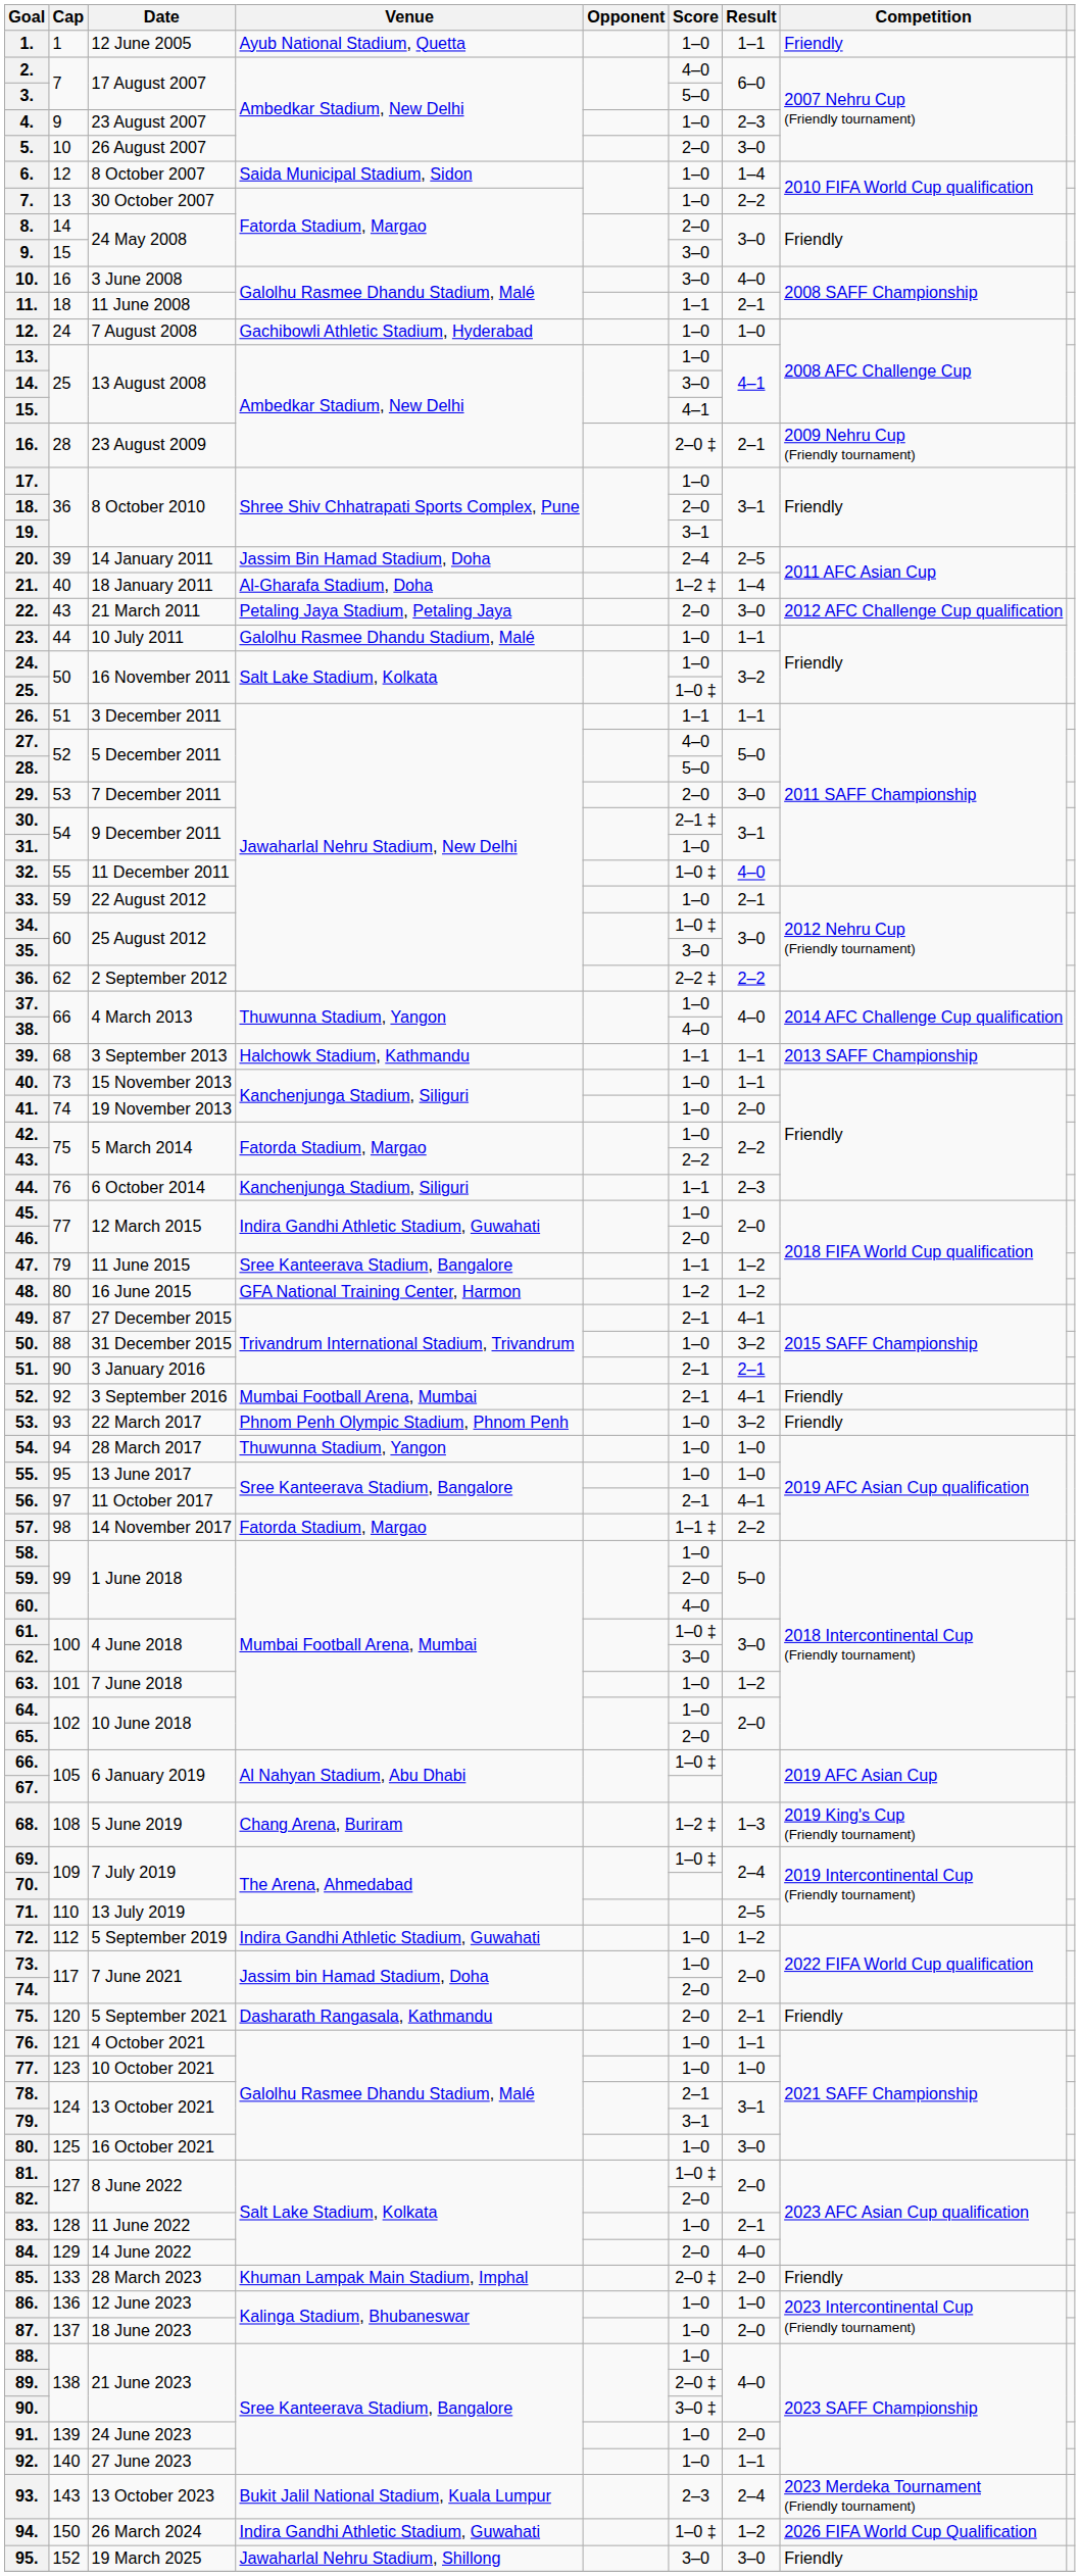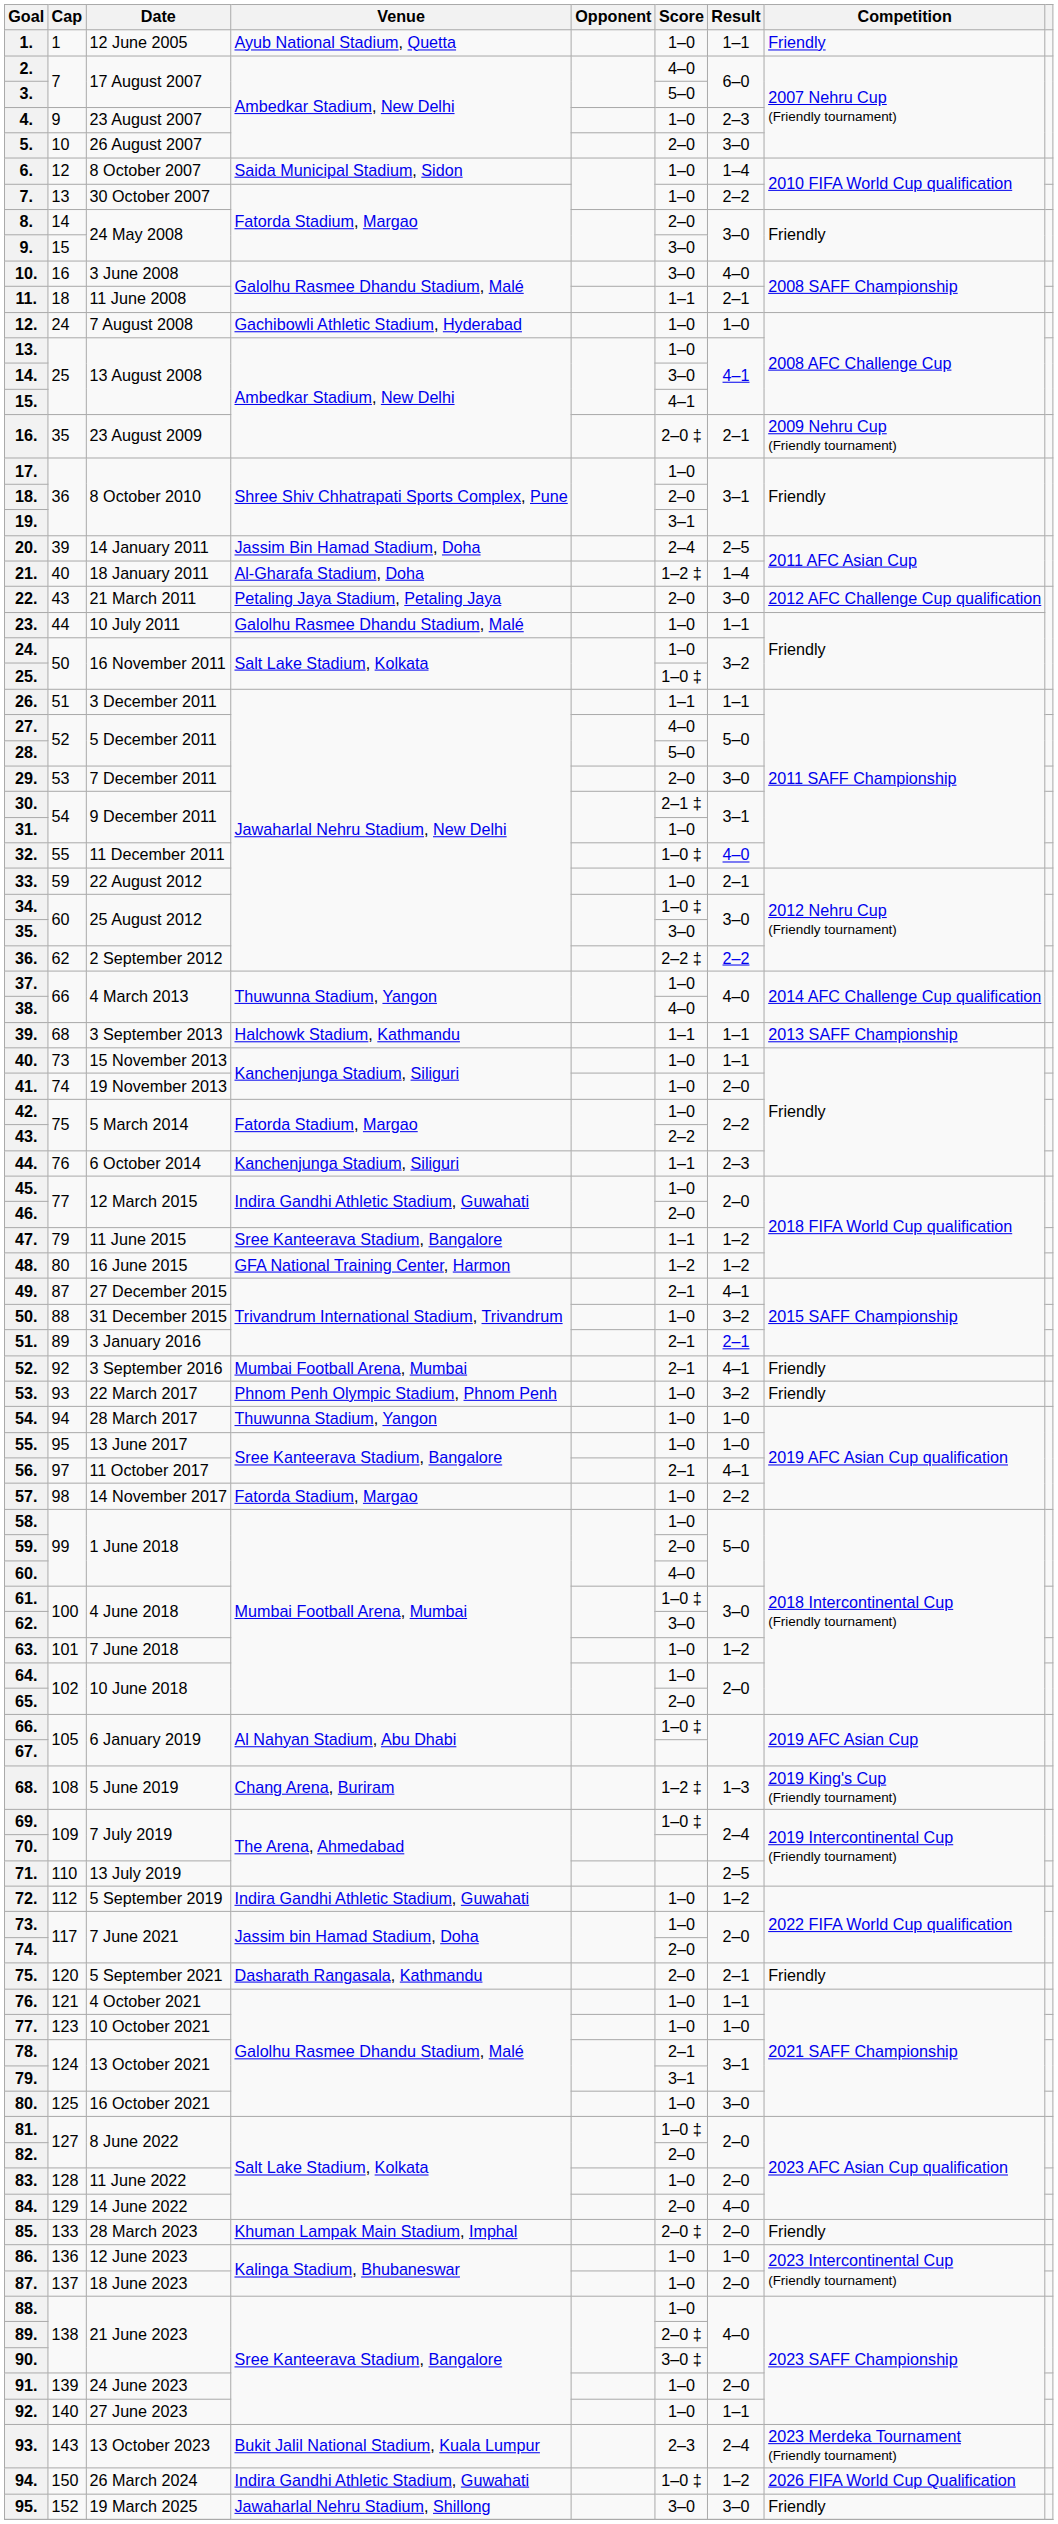16. | Cap: 28 -> 35
51. | Cap: 90 -> 89
57. | Score: 1–1 ‡ -> 1–0
83. | Result: 2–1 -> 2–0
